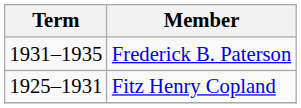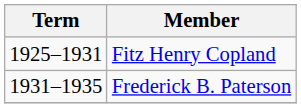rows swapped: Fitz Henry Copland <-> Frederick B. Paterson
